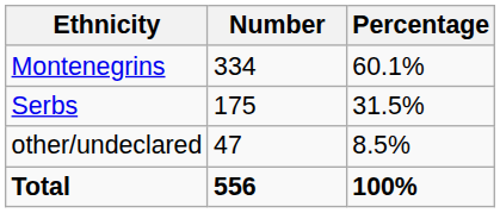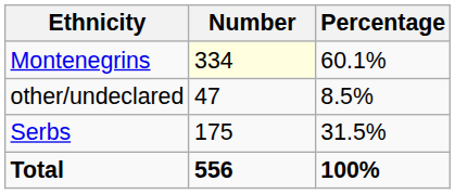Montenegrins | Number: no background -> lightyellow background
rows swapped: Serbs <-> other/undeclared
